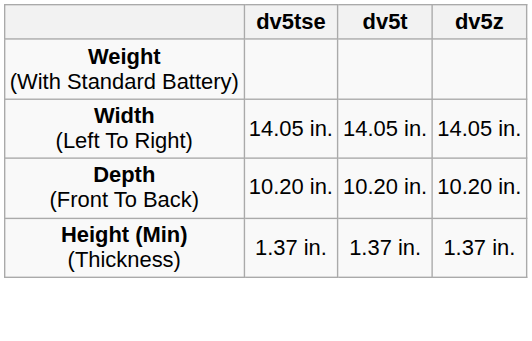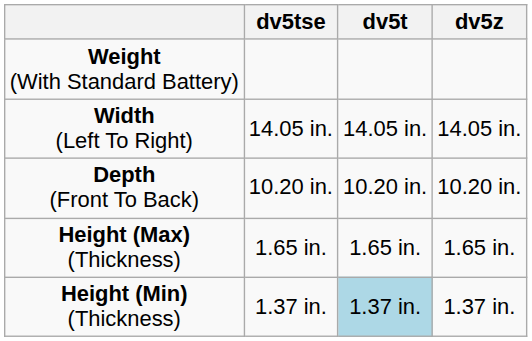+ row: Height (Max) (Thickness) | 1.65 in. | 1.65 in. | 1.65 in.
Height (Min) (Thickness) | dv5t: no background -> lightblue background
